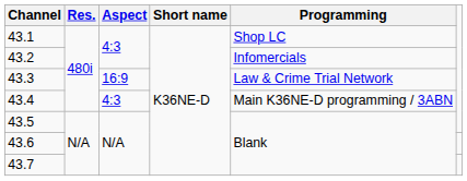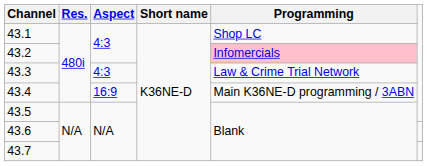43.2 | Programming: no background -> pink background
43.3 | Aspect: 16:9 -> 4:3
43.4 | Aspect: 4:3 -> 16:9
